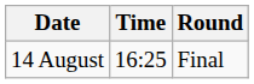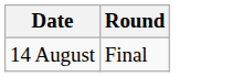- column: Time | 16:25
